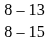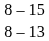rows swapped: 8 – 15 <-> 8 – 13
